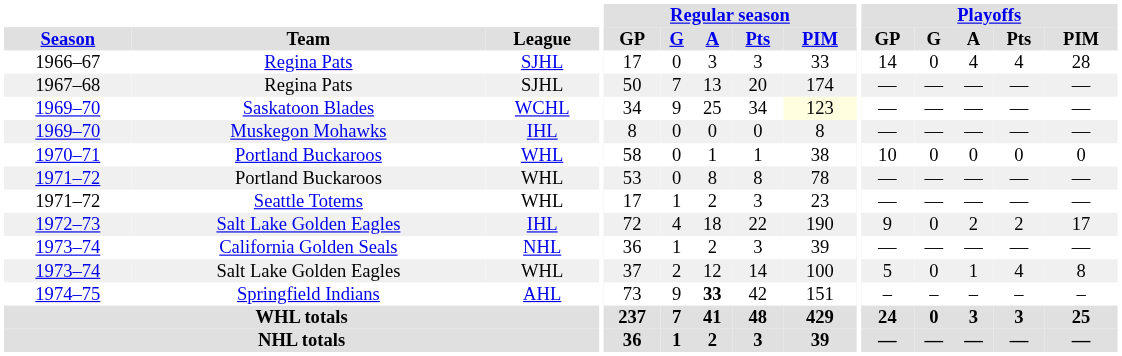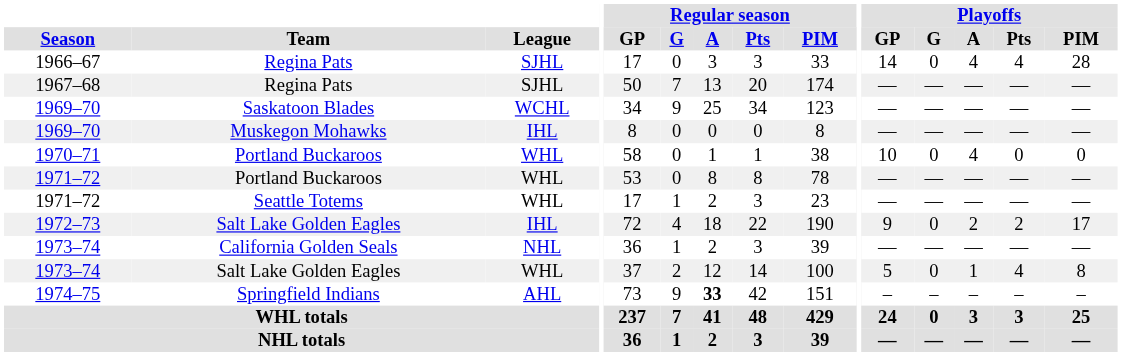1969–70 / Saskatoon Blades | Regular season / PIM: lightyellow background -> no background
1970–71 | Playoffs / A: 0 -> 4
